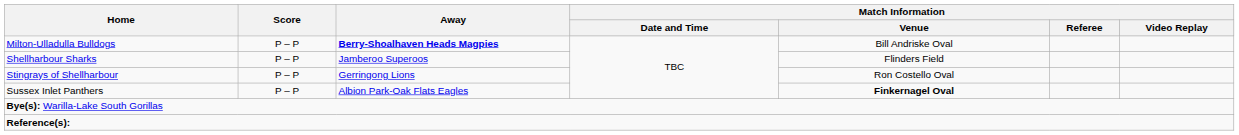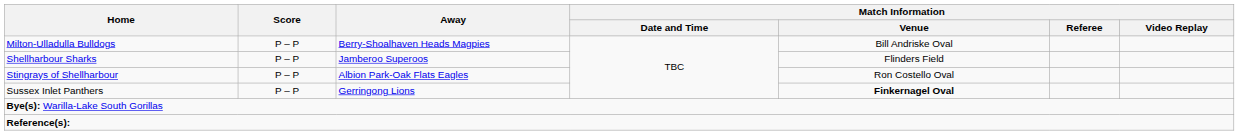Milton-Ulladulla Bulldogs | Away: bold -> normal
Stingrays of Shellharbour | Away: Gerringong Lions -> Albion Park-Oak Flats Eagles
Sussex Inlet Panthers | Away: Albion Park-Oak Flats Eagles -> Gerringong Lions
